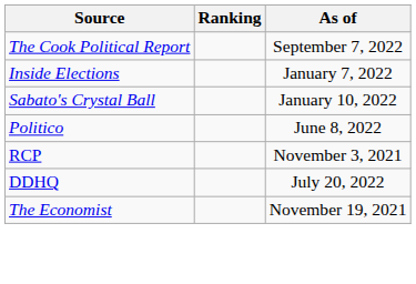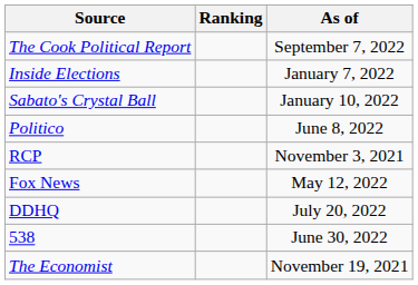+ row: Fox News | May 12, 2022
+ row: 538 | June 30, 2022
